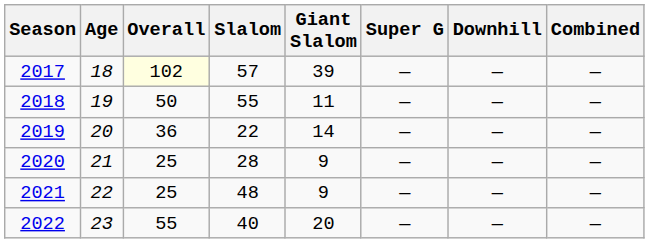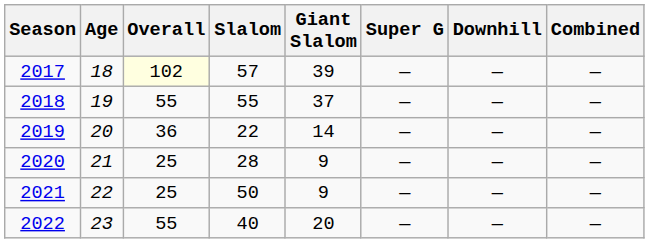2018 | Overall: 50 -> 55
2018 | Giant Slalom: 11 -> 37
2021 | Slalom: 48 -> 50
